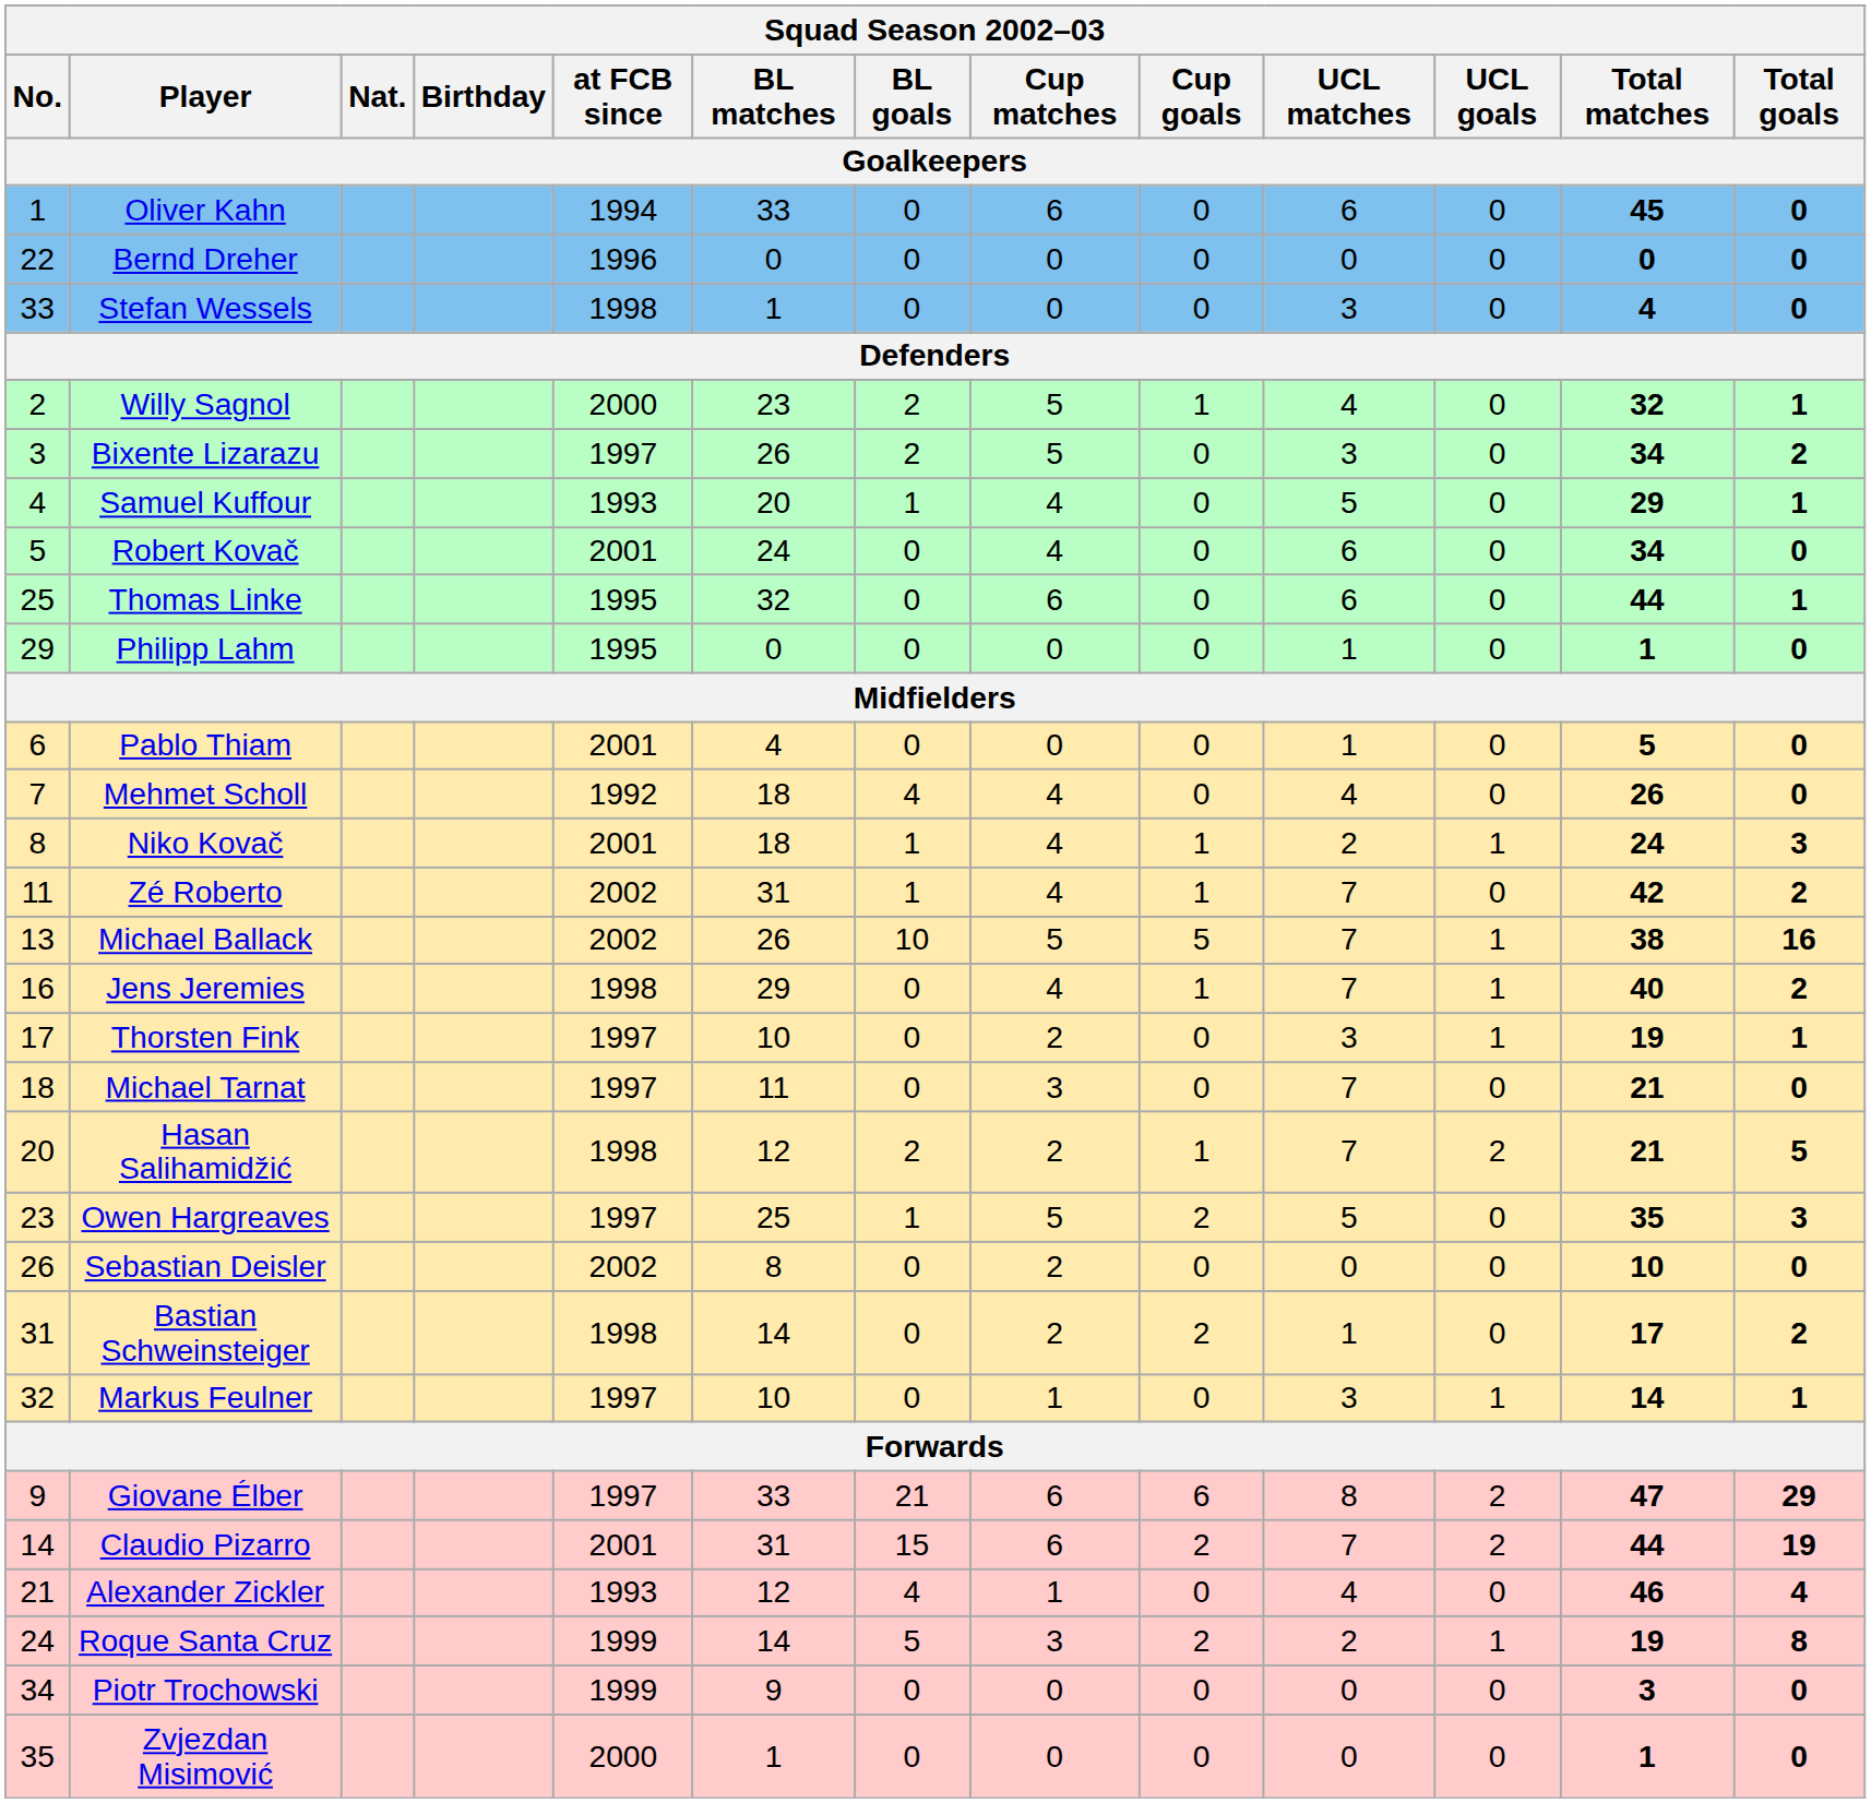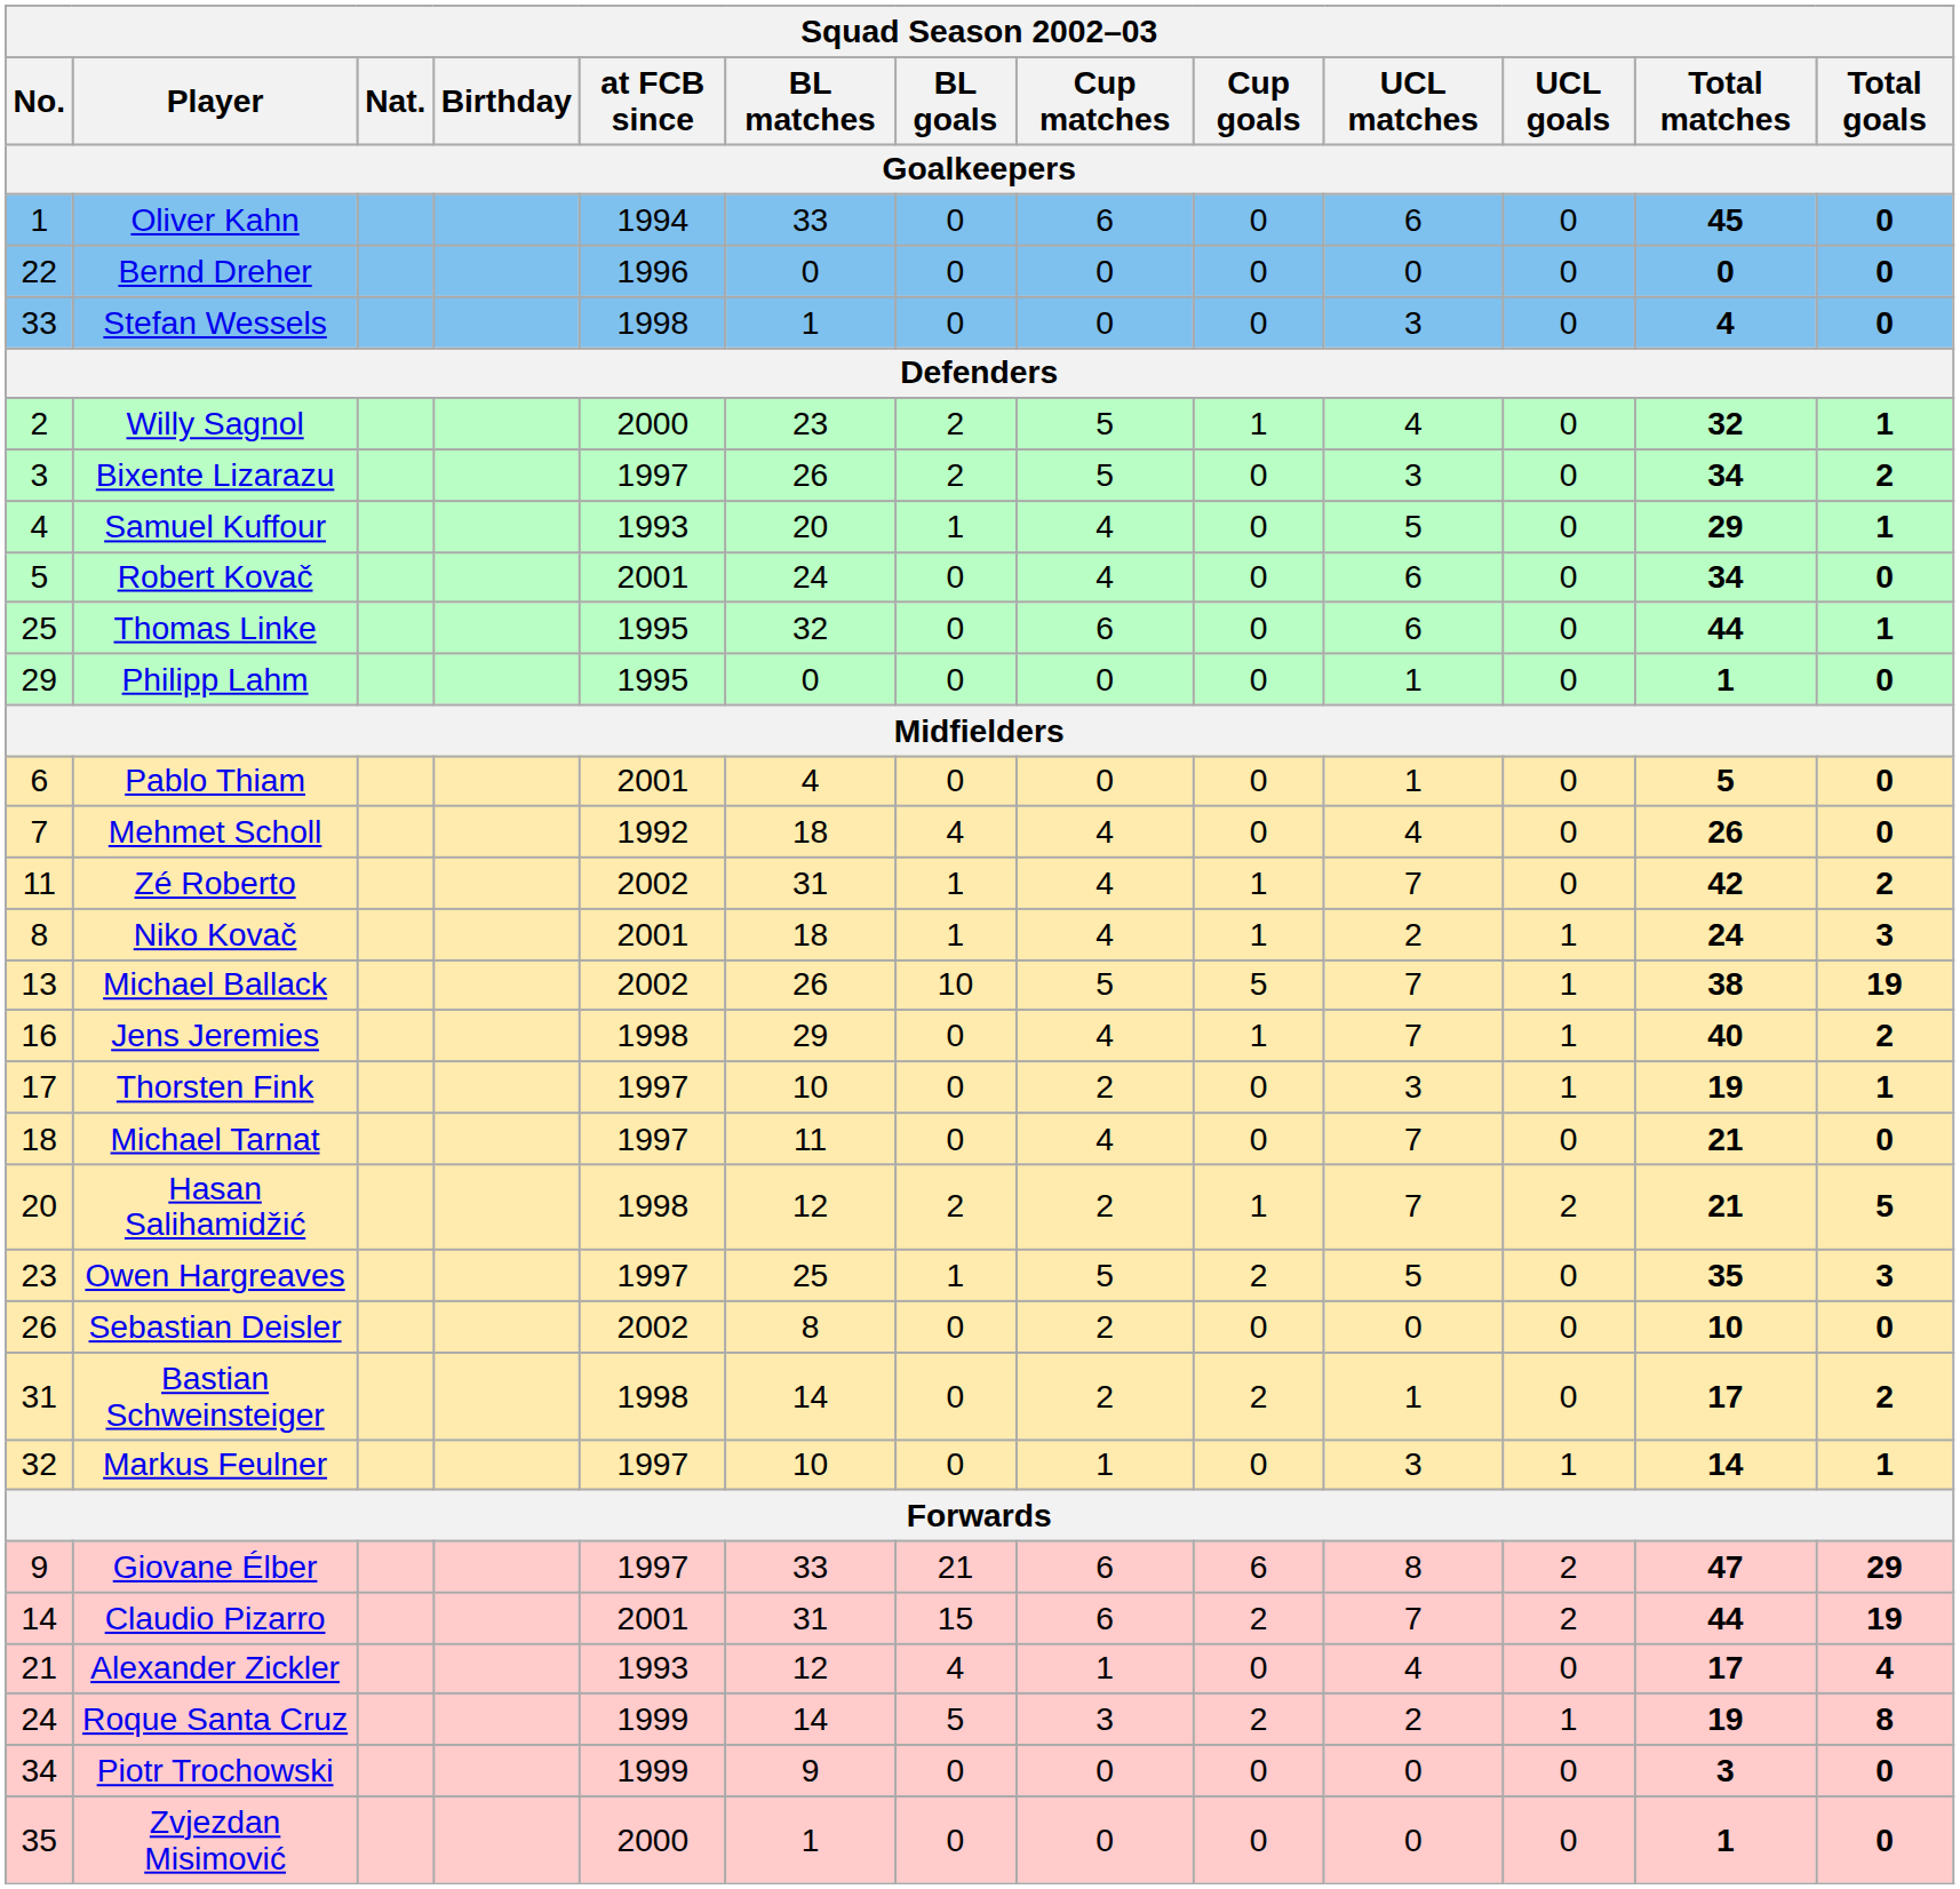rows swapped: Niko Kovač <-> Zé Roberto
Michael Ballack | Total goals: 16 -> 19
Michael Tarnat | Cup matches: 3 -> 4
Alexander Zickler | Total matches: 46 -> 17
